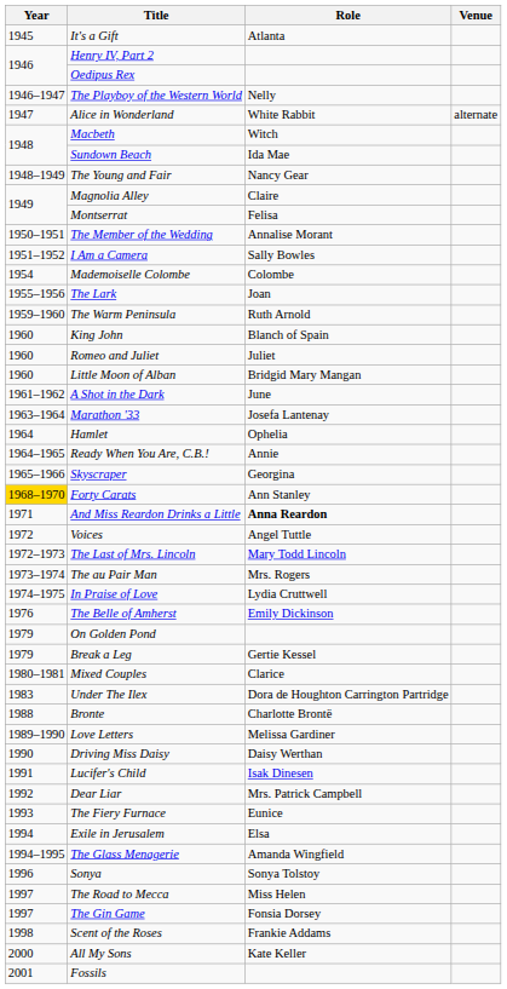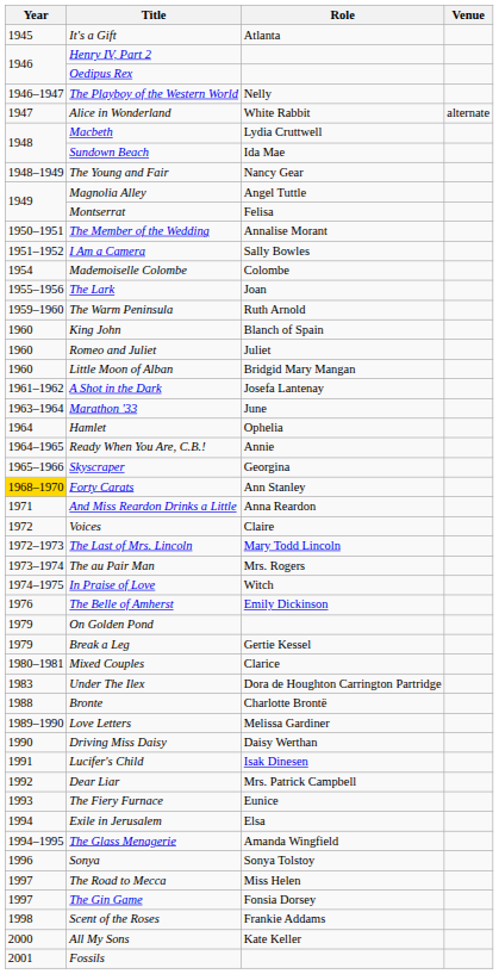Macbeth | Role: Witch -> Lydia Cruttwell
Magnolia Alley | Role: Claire -> Angel Tuttle
A Shot in the Dark | Role: June -> Josefa Lantenay
Marathon '33 | Role: Josefa Lantenay -> June
And Miss Reardon Drinks a Little | Role: bold -> normal
Voices | Role: Angel Tuttle -> Claire
In Praise of Love | Role: Lydia Cruttwell -> Witch
